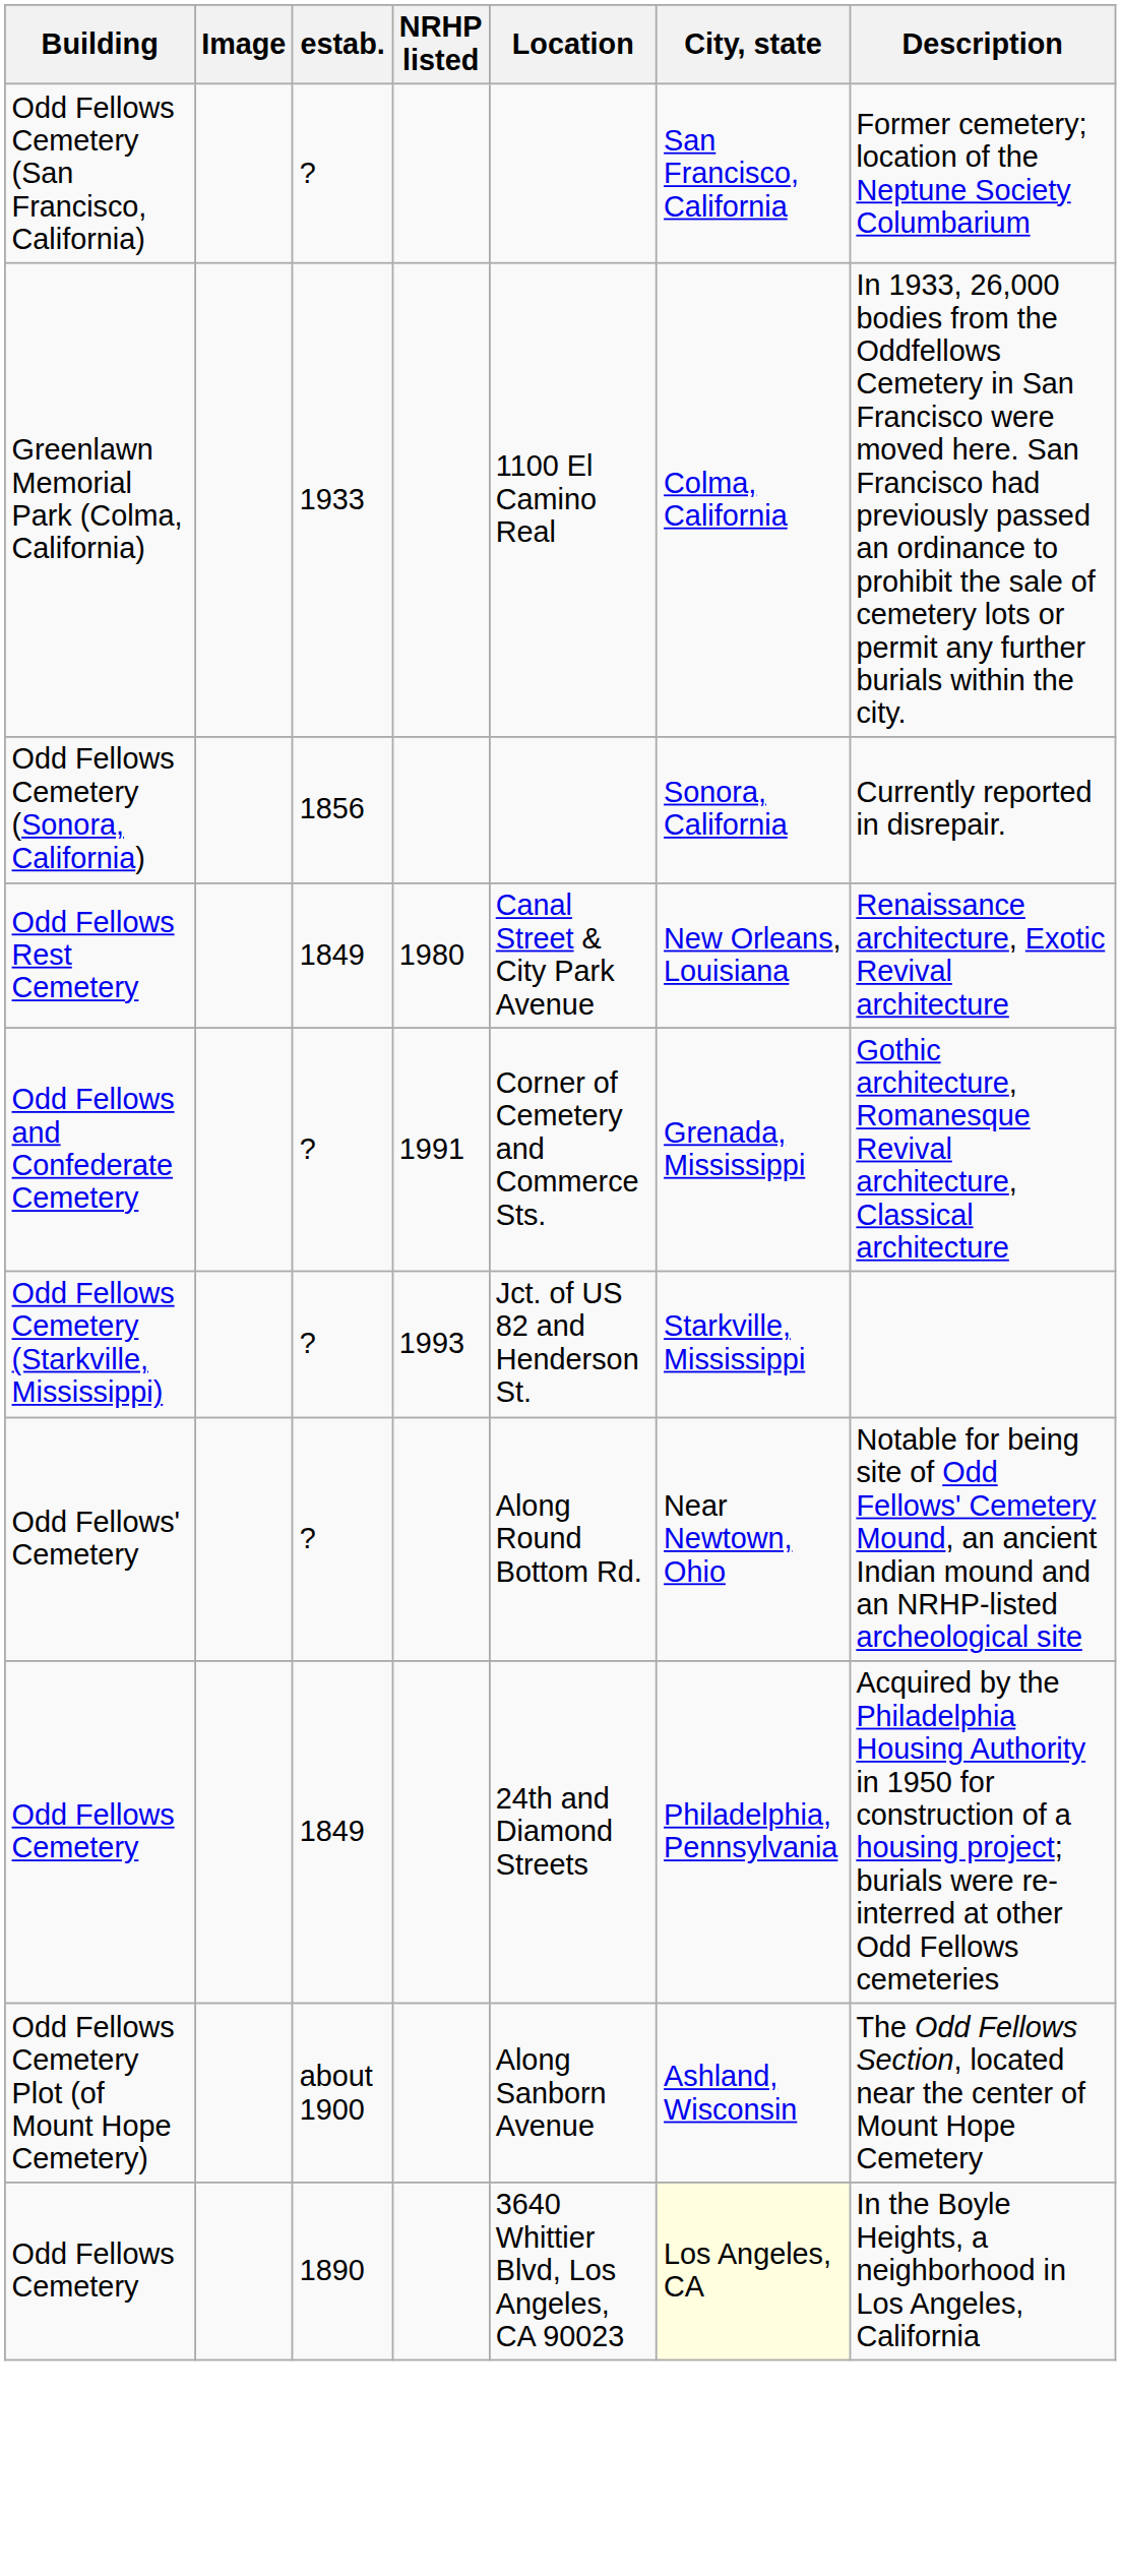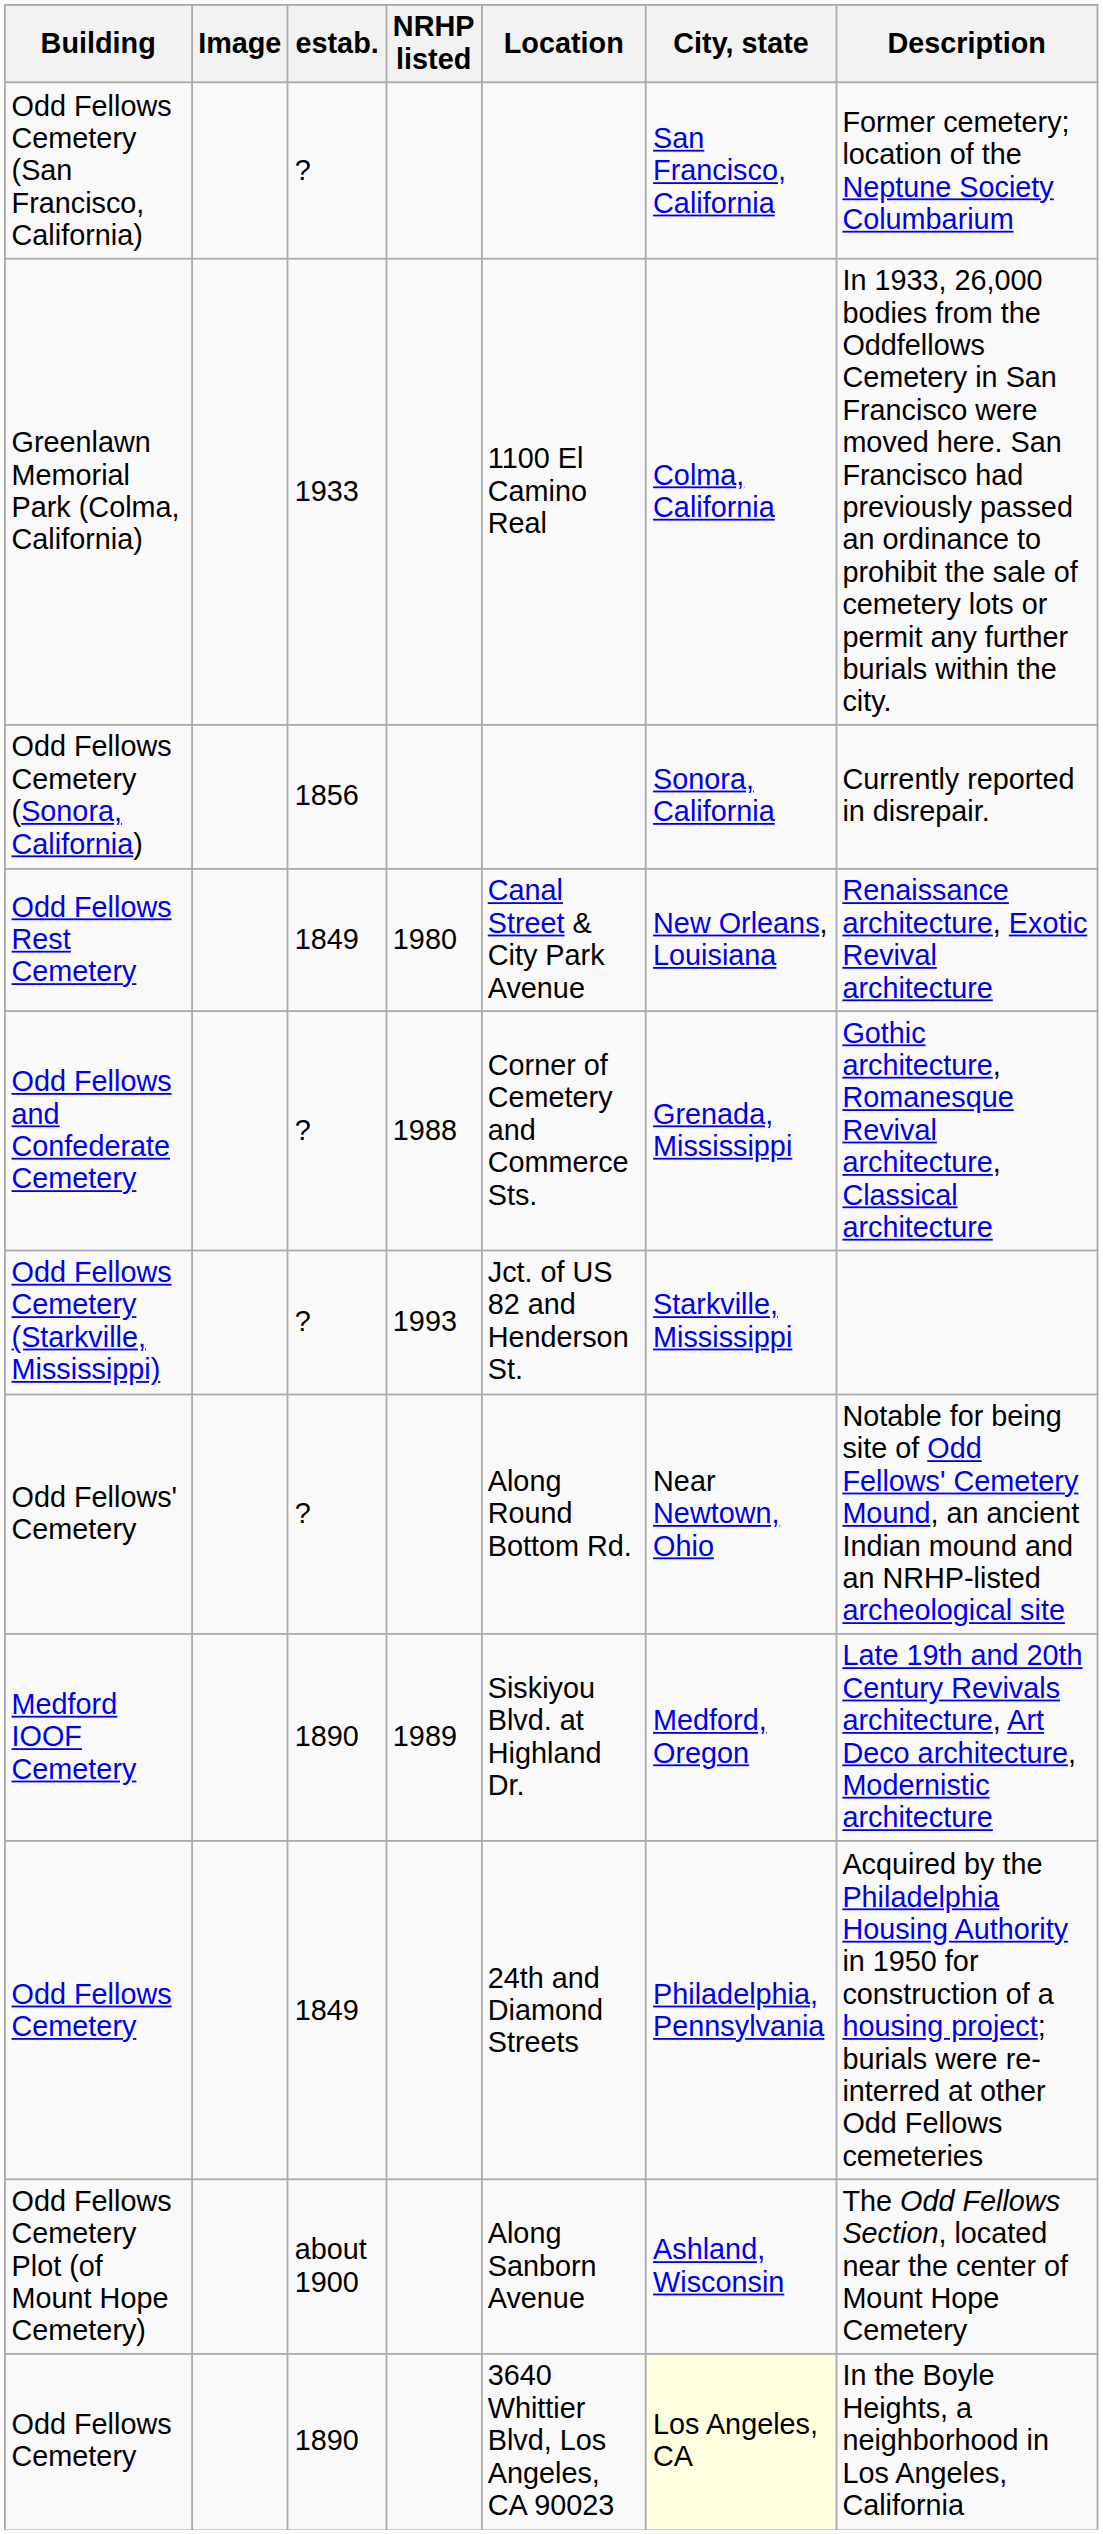Odd Fellows and Confederate Cemetery | NRHP listed: 1991 -> 1988
+ row: Medford IOOF Cemetery | 1890 | 1989 | Siskiyou Blvd. at Highland Dr. | Medford, Oregon | Late 19th and 20th Century Revivals architecture, Art Deco architecture, Modernistic architecture
